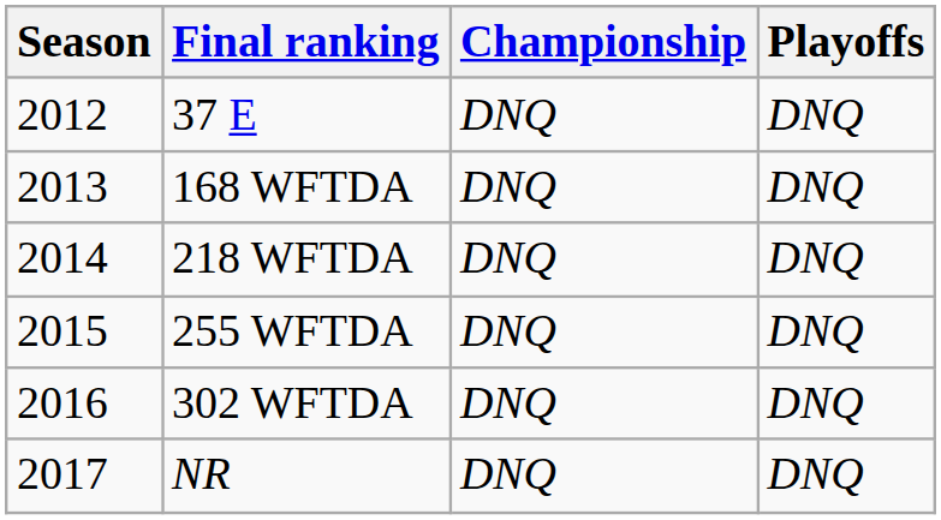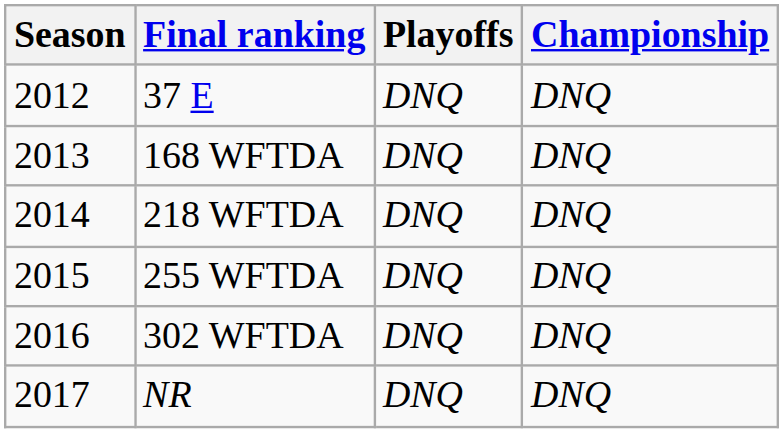columns swapped: Playoffs <-> Championship
